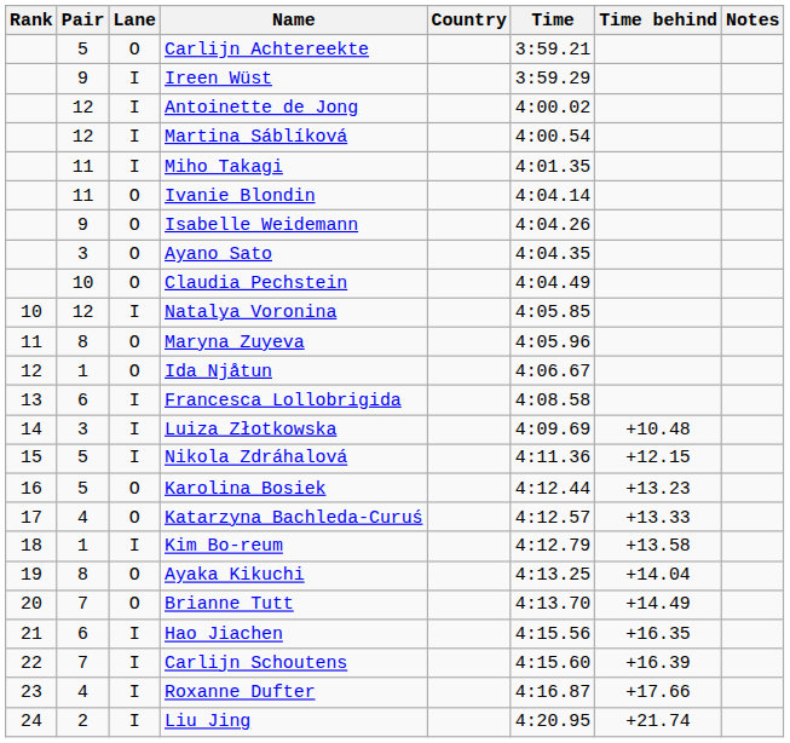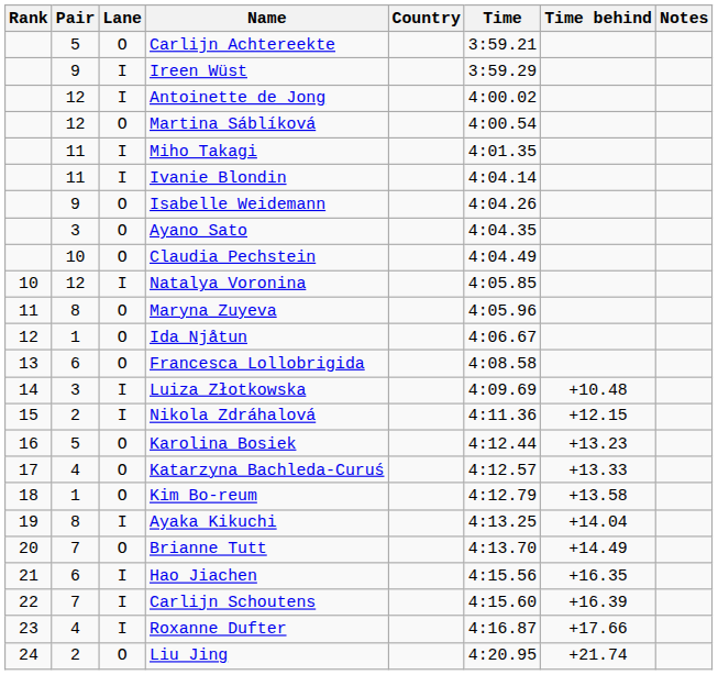Martina Sáblíková | Lane: I -> O
Ivanie Blondin | Lane: O -> I
Francesca Lollobrigida | Lane: I -> O
Nikola Zdráhalová | Pair: 5 -> 2
Kim Bo-reum | Lane: I -> O
Ayaka Kikuchi | Lane: O -> I
Liu Jing | Lane: I -> O
